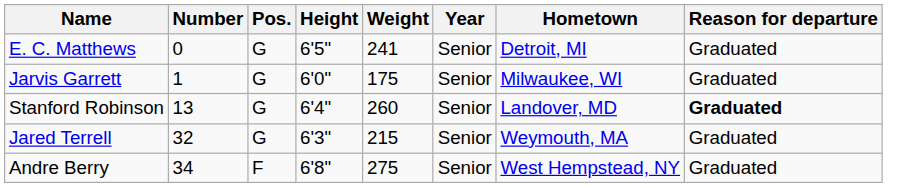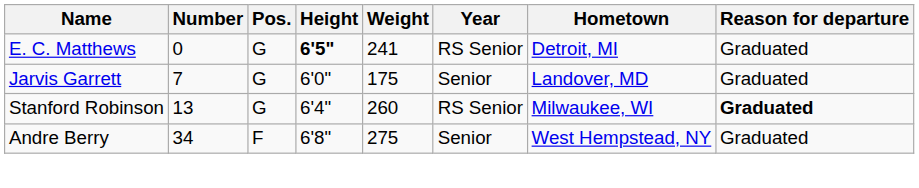E. C. Matthews | Height: normal -> bold
E. C. Matthews | Year: Senior -> RS Senior
Jarvis Garrett | Number: 1 -> 7
Jarvis Garrett | Hometown: Milwaukee, WI -> Landover, MD
Stanford Robinson | Year: Senior -> RS Senior
Stanford Robinson | Hometown: Landover, MD -> Milwaukee, WI
- row: Jared Terrell | 32 | G | 6'3" | 215 | Senior | Weymouth, MA | Graduated
